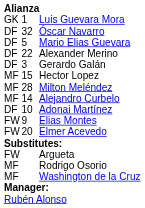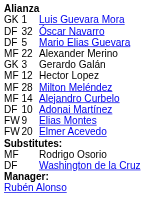Alexander Merino | column 1: DF -> MF
Gerardo Galán | column 1: DF -> GK
Hector Lopez | column 2: 15 -> 12
- row: FW | Argueta
Washington de la Cruz | column 1: MF -> DF
